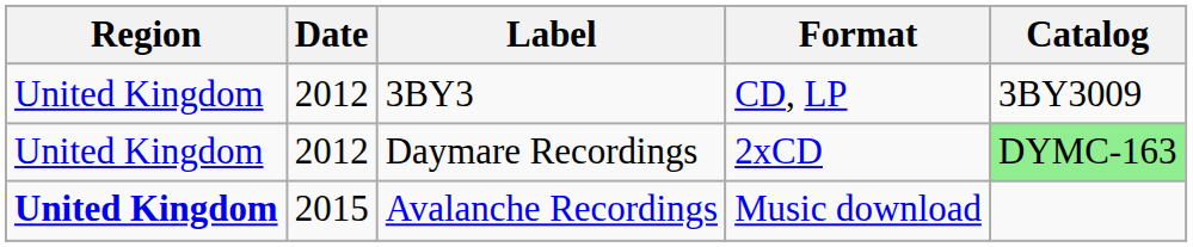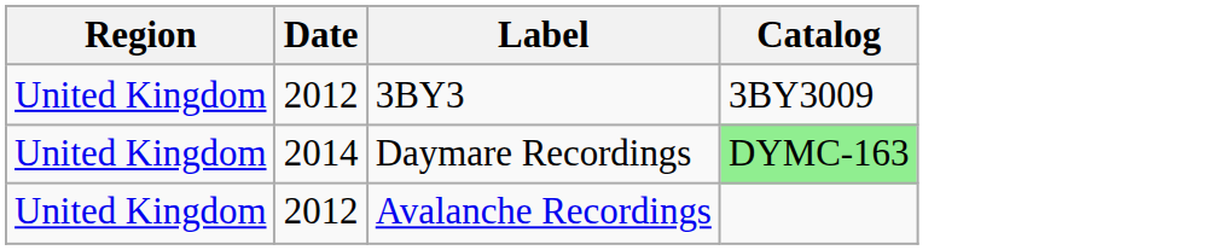- column: Format | CD, LP | 2xCD | Music download
Daymare Recordings | Date: 2012 -> 2014
Avalanche Recordings | Region: bold -> normal
Avalanche Recordings | Date: 2015 -> 2012
